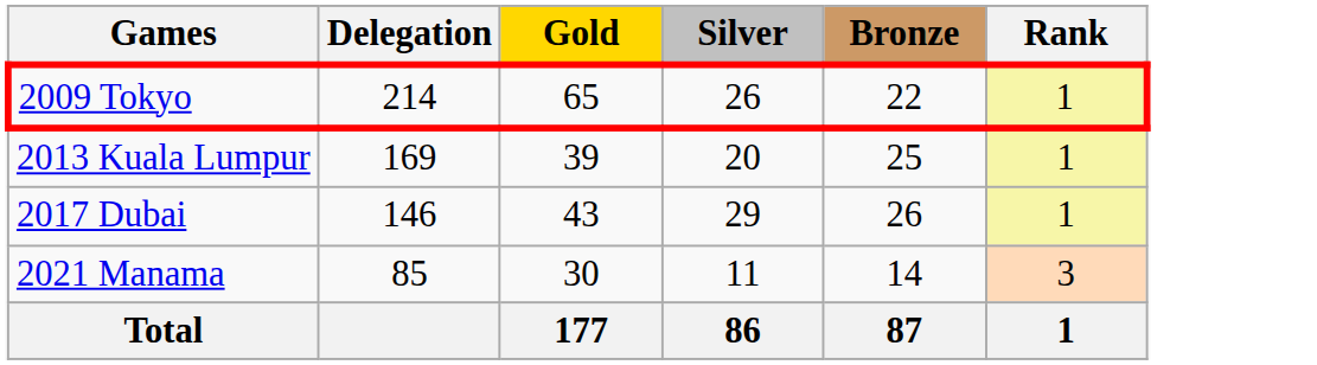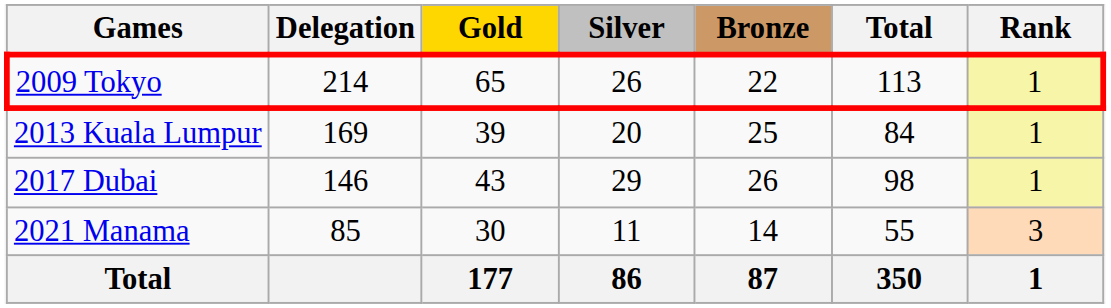+ column: Total | 113 | 84 | 98 | 55 | 350
